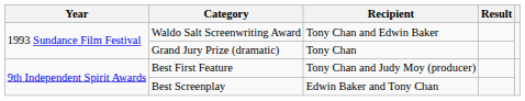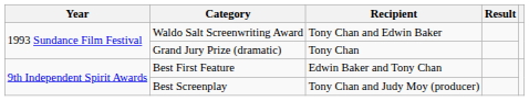Best First Feature | Recipient: Tony Chan and Judy Moy (producer) -> Edwin Baker and Tony Chan
Best Screenplay | Recipient: Edwin Baker and Tony Chan -> Tony Chan and Judy Moy (producer)
